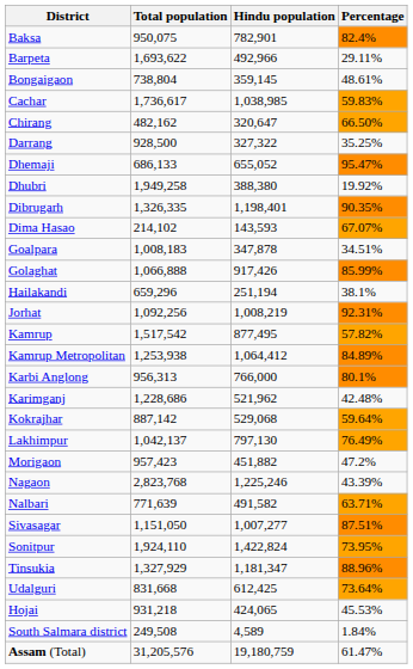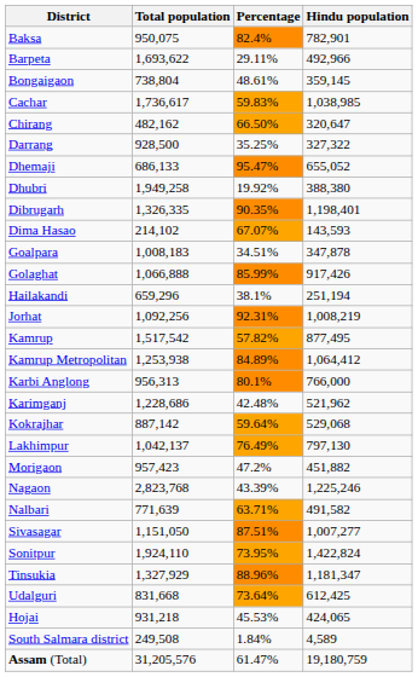columns swapped: Hindu population <-> Percentage
